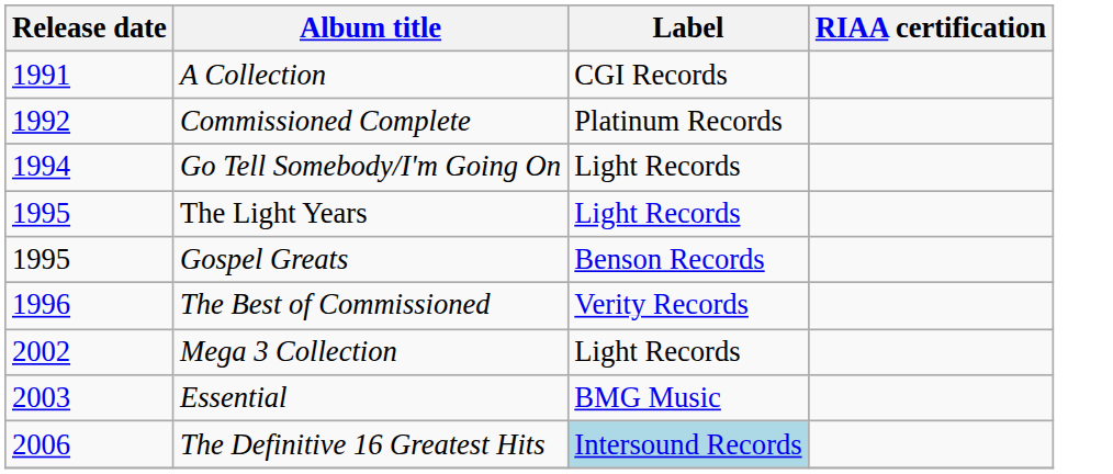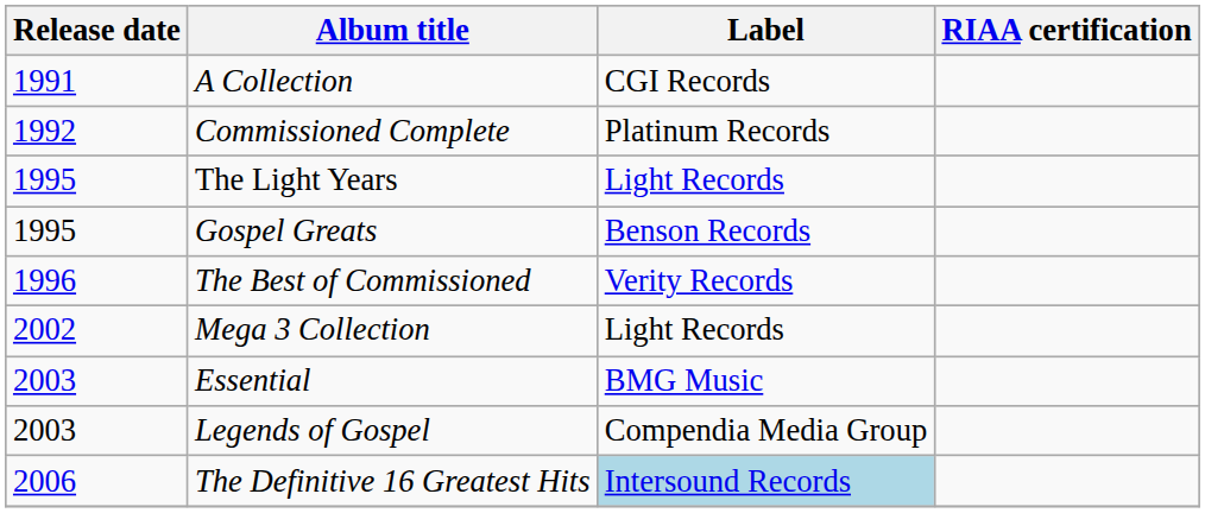- row: 1994 | Go Tell Somebody/I'm Going On | Light Records
+ row: 2003 | Legends of Gospel | Compendia Media Group
